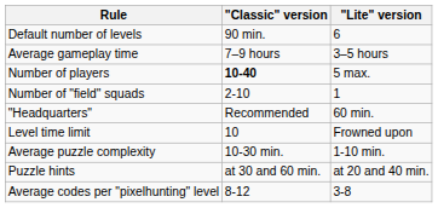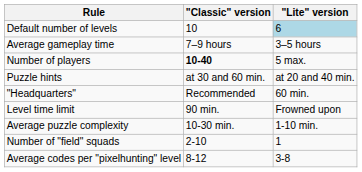Default number of levels | "Classic" version: 90 min. -> 10
Default number of levels | "Lite" version: no background -> lightblue background
rows swapped: Number of "field" squads <-> Puzzle hints
Level time limit | "Classic" version: 10 -> 90 min.
